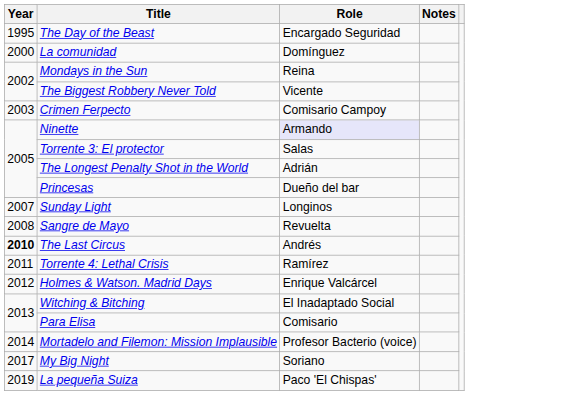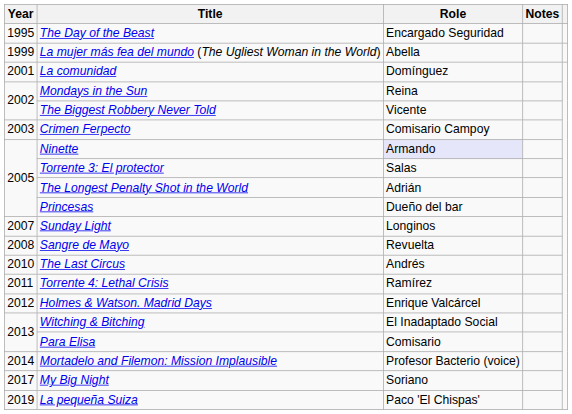+ row: 1999 | La mujer más fea del mundo (The Ugliest Woman in the World) | Abella
La comunidad | Year: 2000 -> 2001
The Last Circus | Year: bold -> normal
